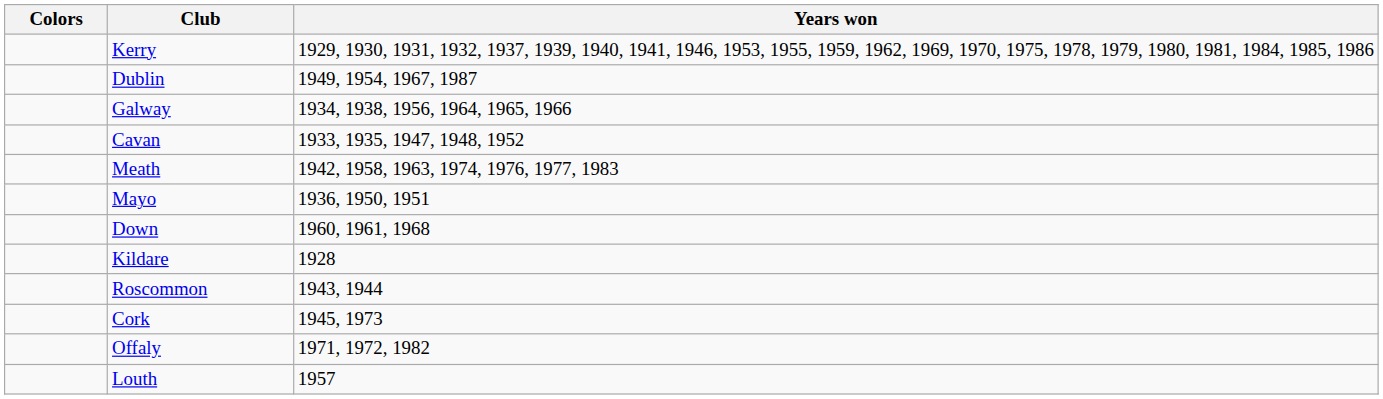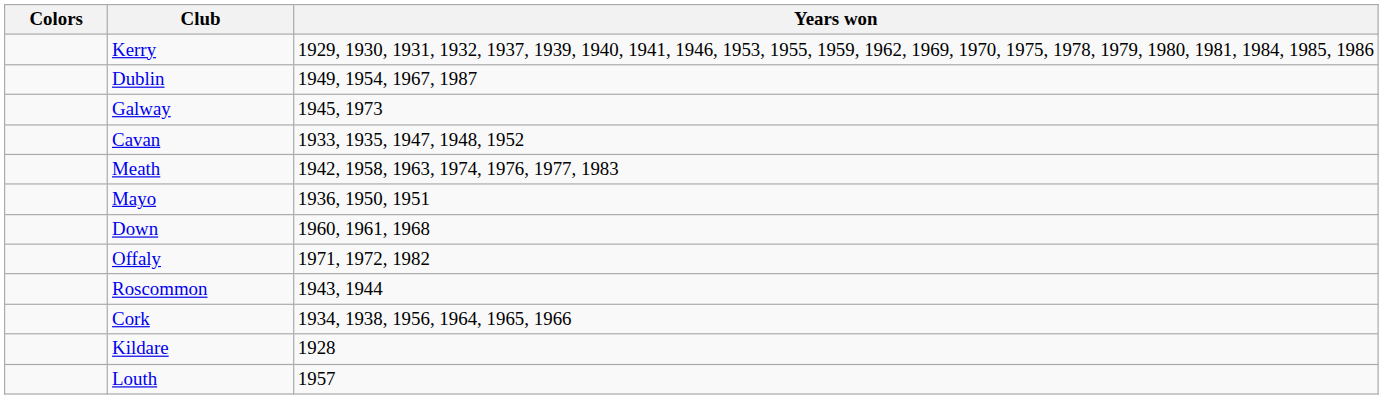Galway | Years won: 1934, 1938, 1956, 1964, 1965, 1966 -> 1945, 1973
rows swapped: Offaly <-> Kildare
Cork | Years won: 1945, 1973 -> 1934, 1938, 1956, 1964, 1965, 1966
